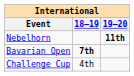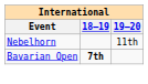Nebelhorn | 19–20: bold -> normal
- row: Challenge Cup | 4th
